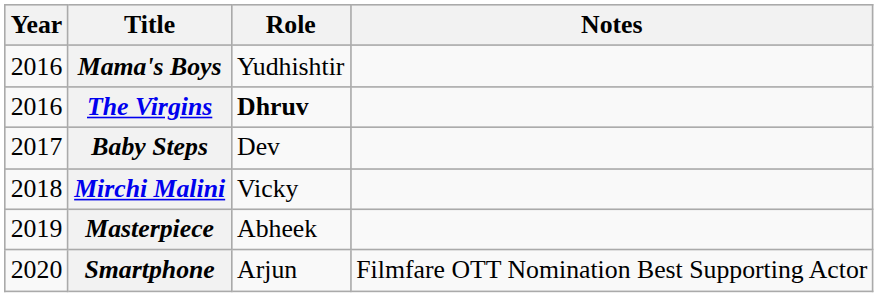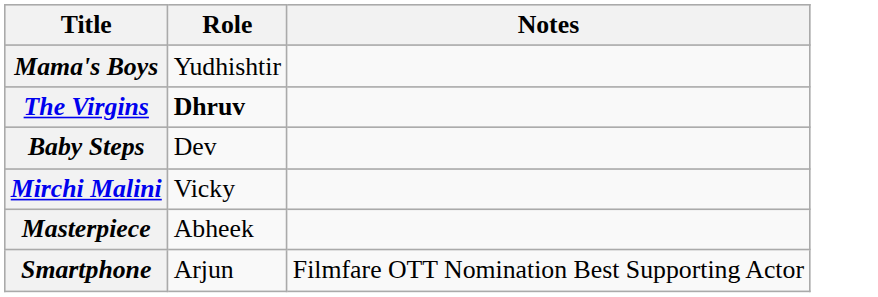- column: Year | 2016 | 2016 | 2017 | 2018 | 2019 | 2020
